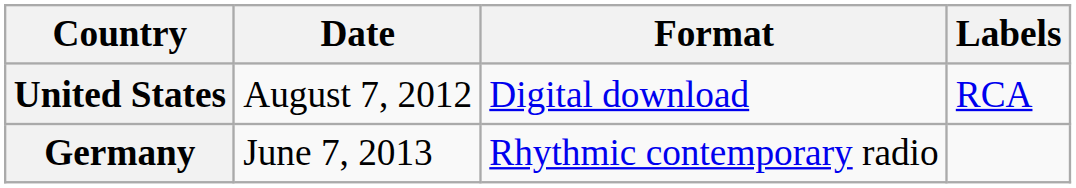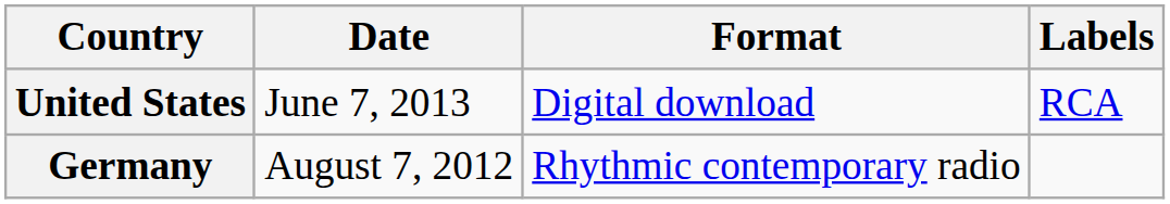United States | Date: August 7, 2012 -> June 7, 2013
Germany | Date: June 7, 2013 -> August 7, 2012
